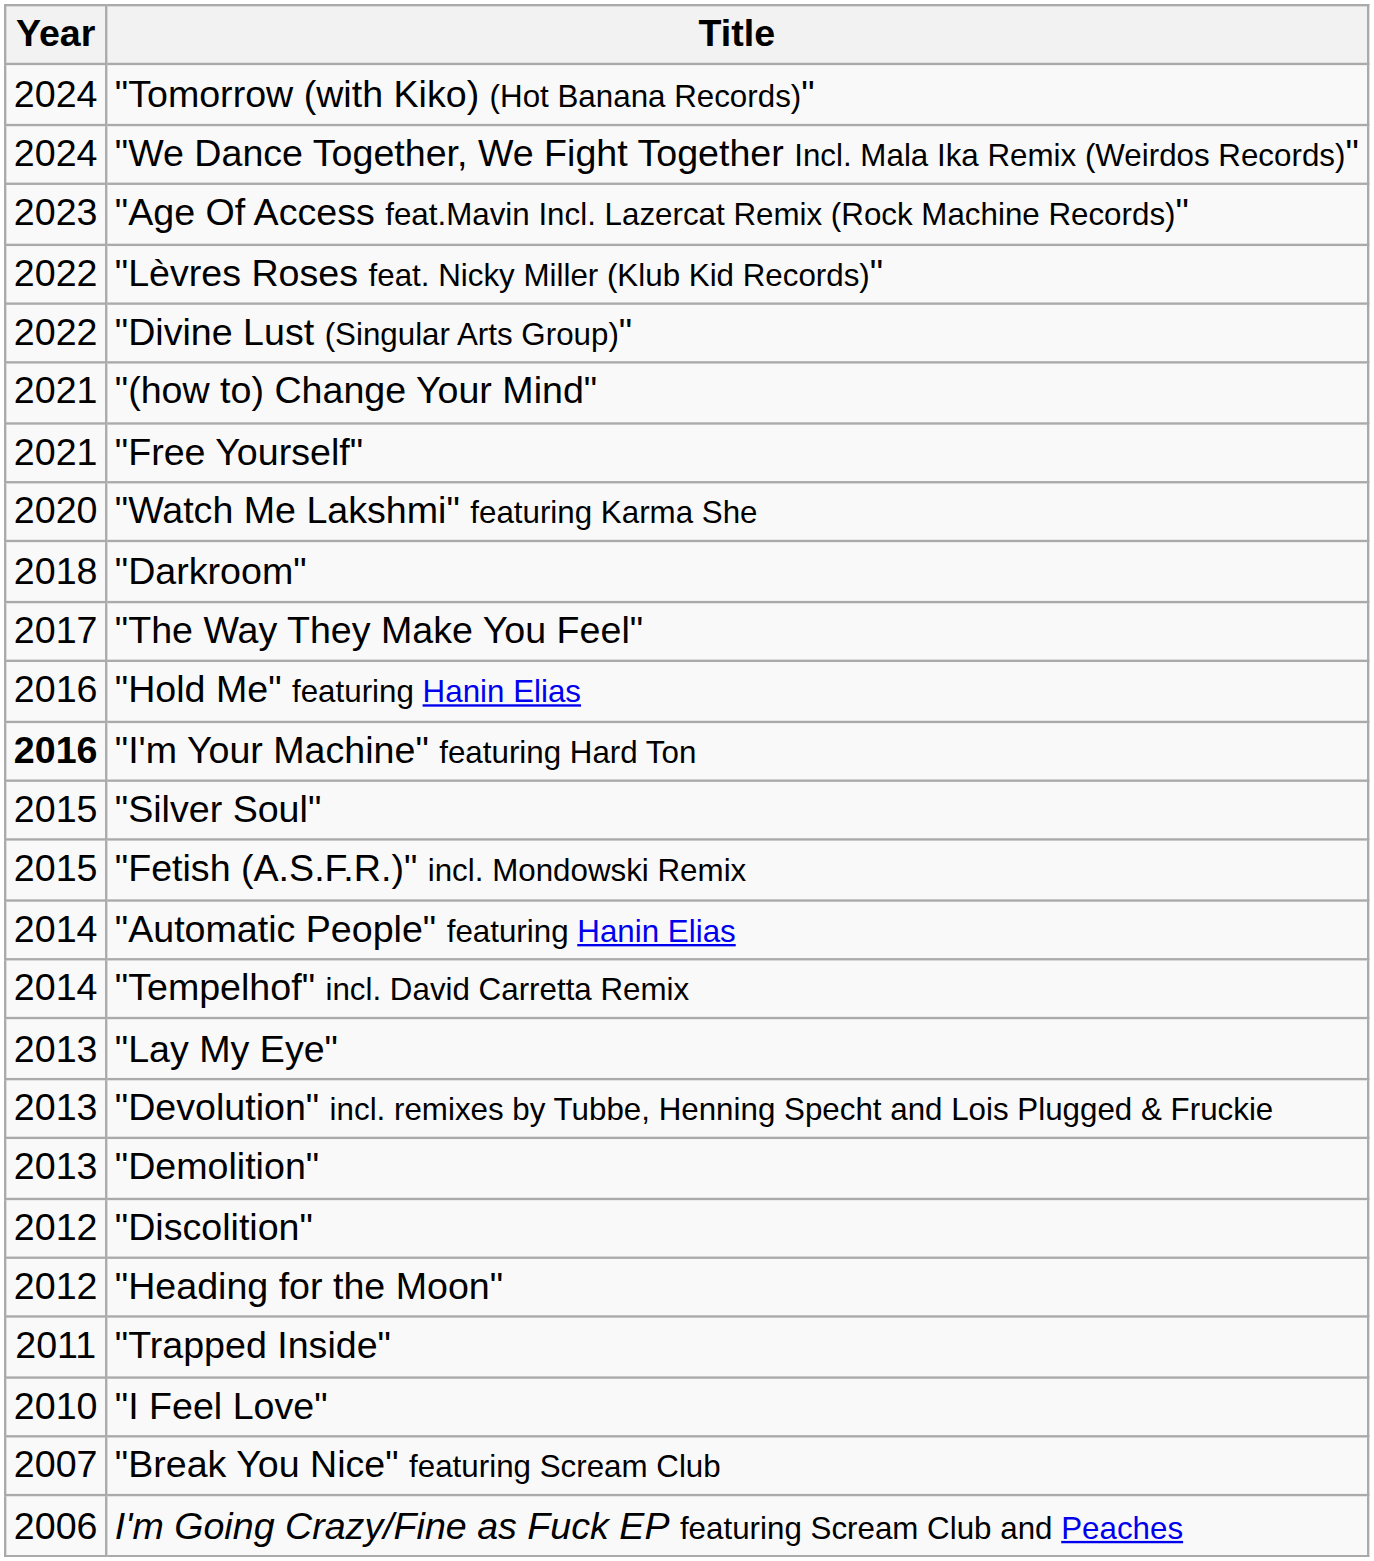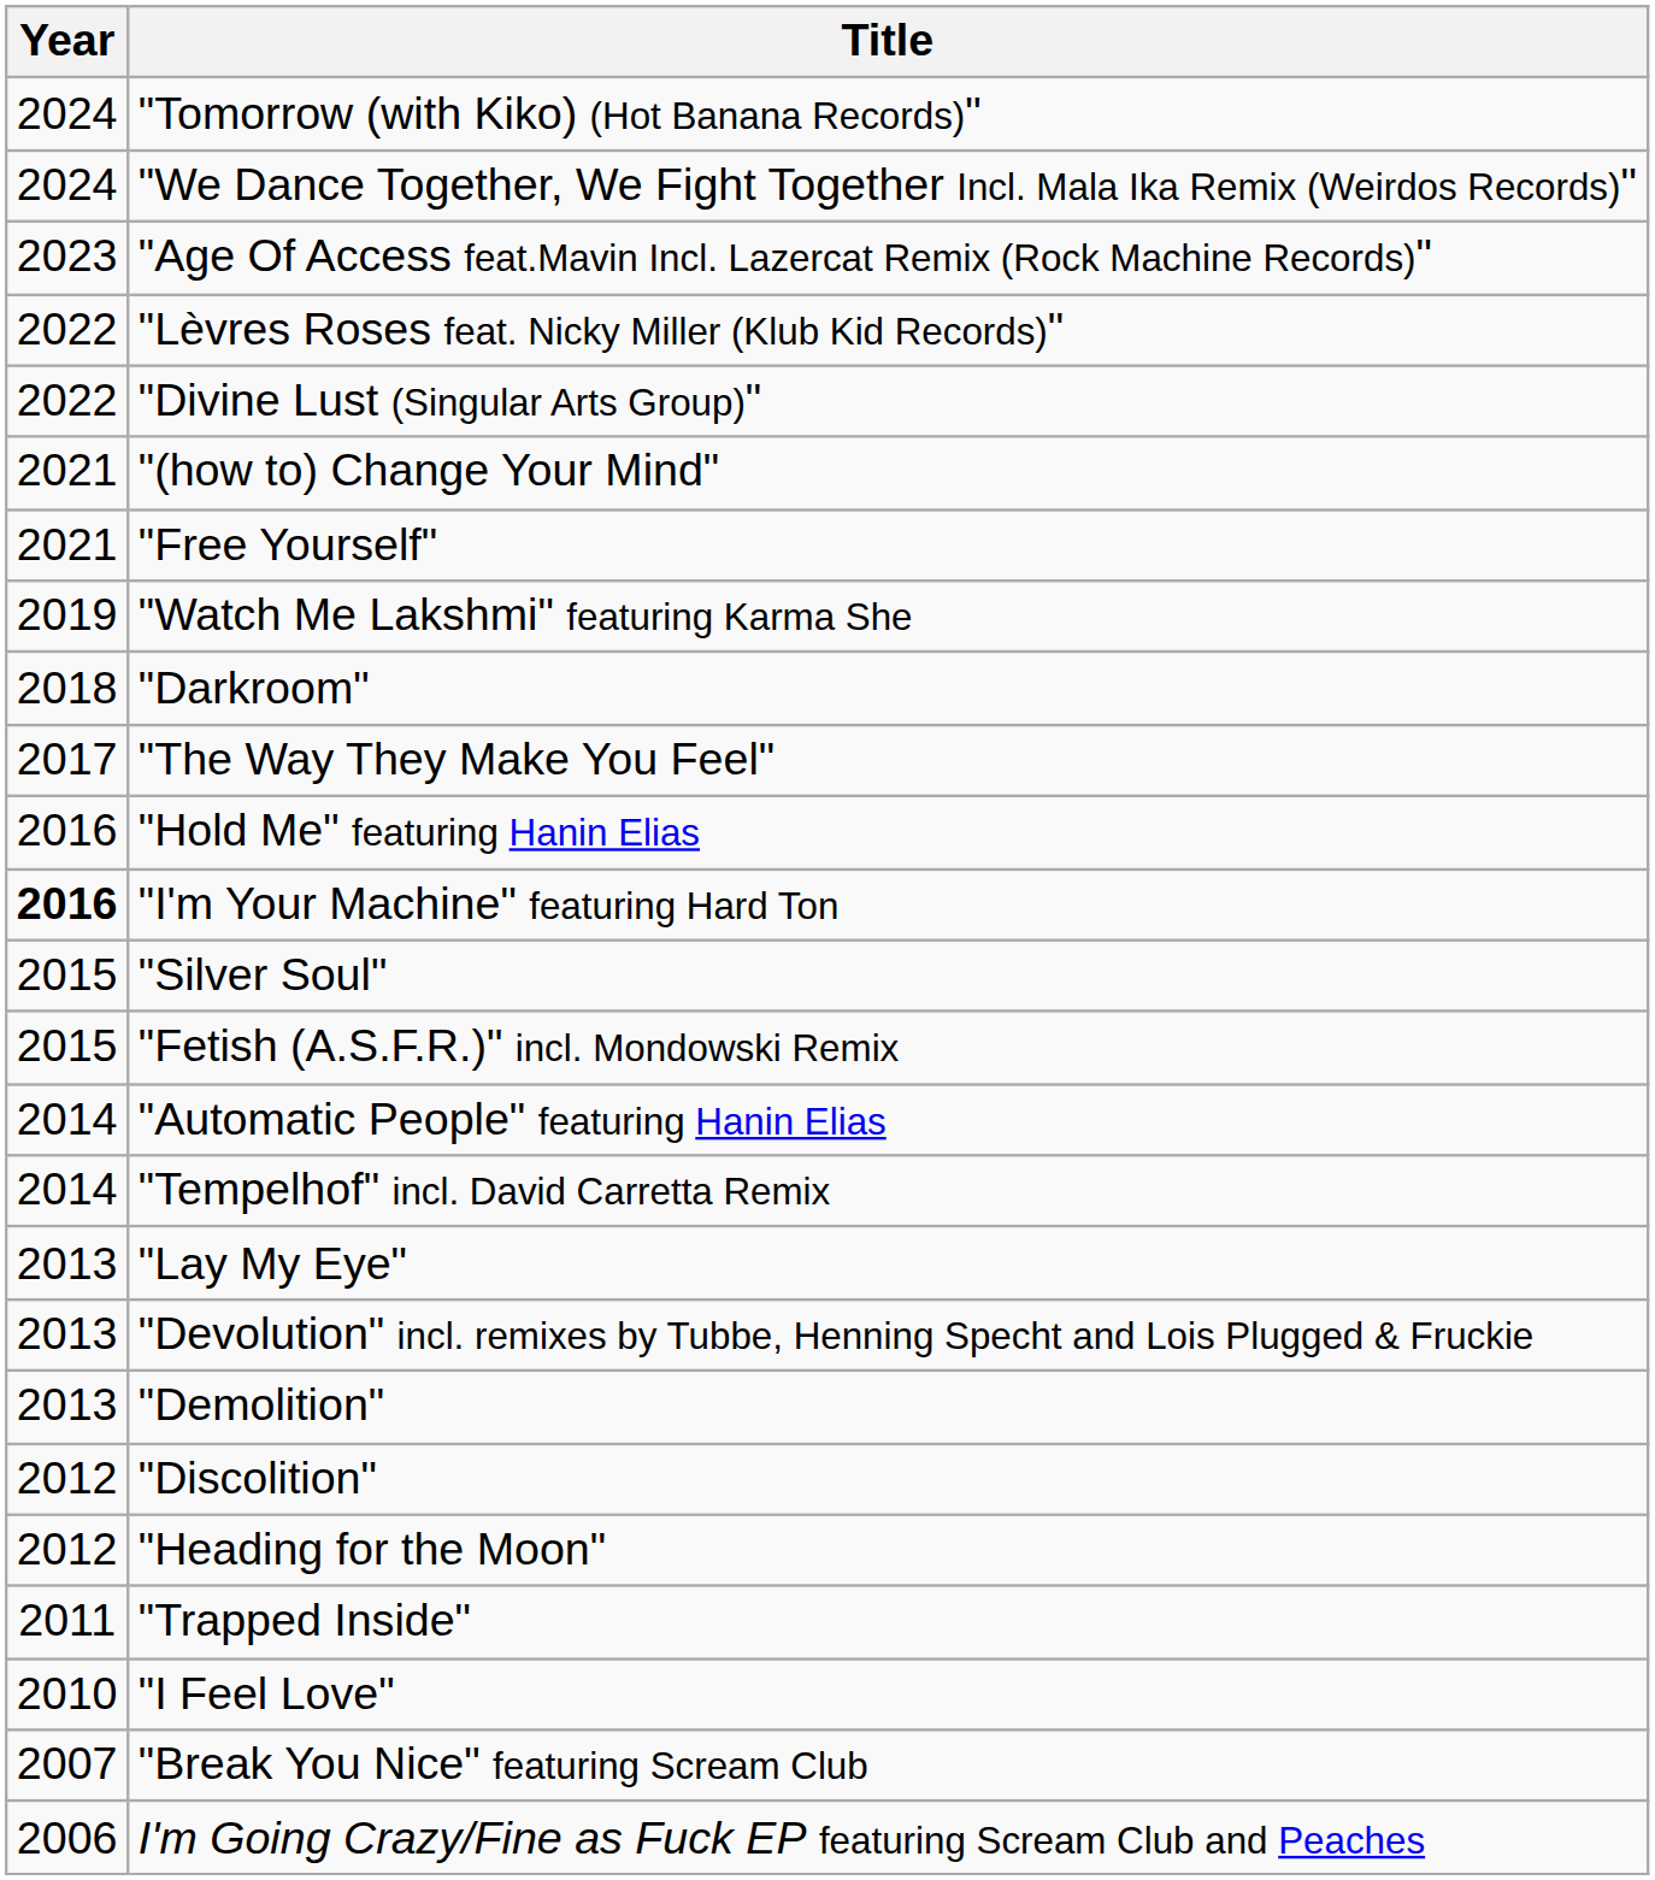"Watch Me Lakshmi" featuring Karma She | Year: 2020 -> 2019
